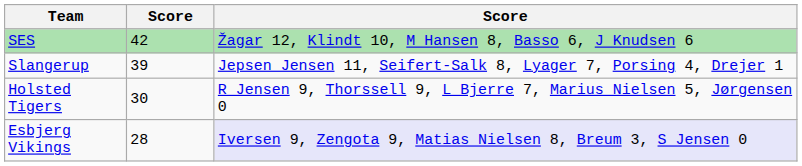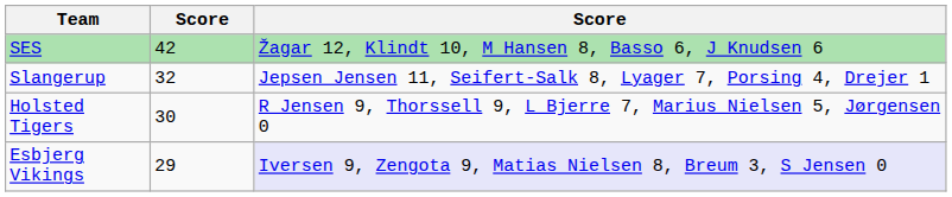Slangerup | column 2: 39 -> 32
Esbjerg Vikings | column 2: 28 -> 29
